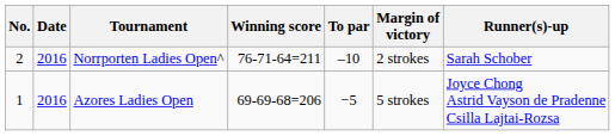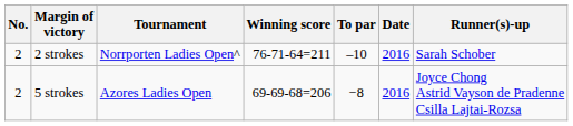columns swapped: Date <-> Margin of victory
Azores Ladies Open | No.: 1 -> 2
Azores Ladies Open | To par: −5 -> −8
